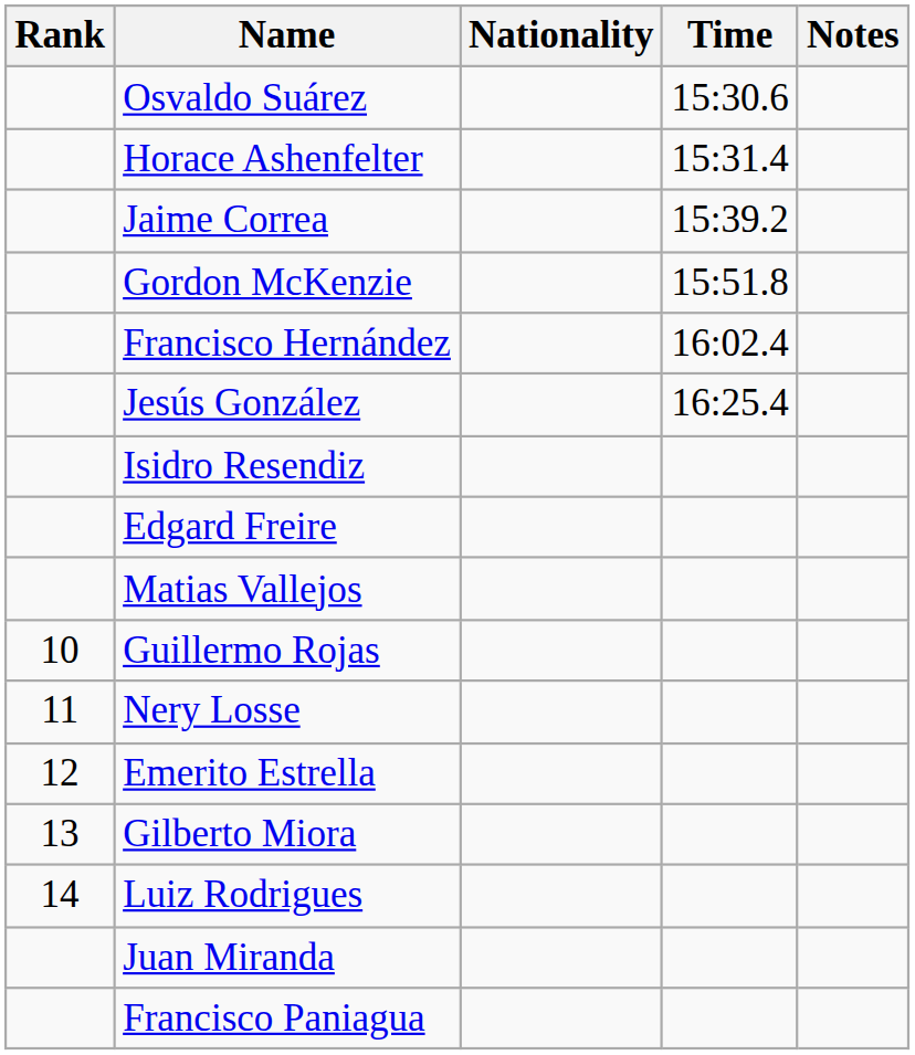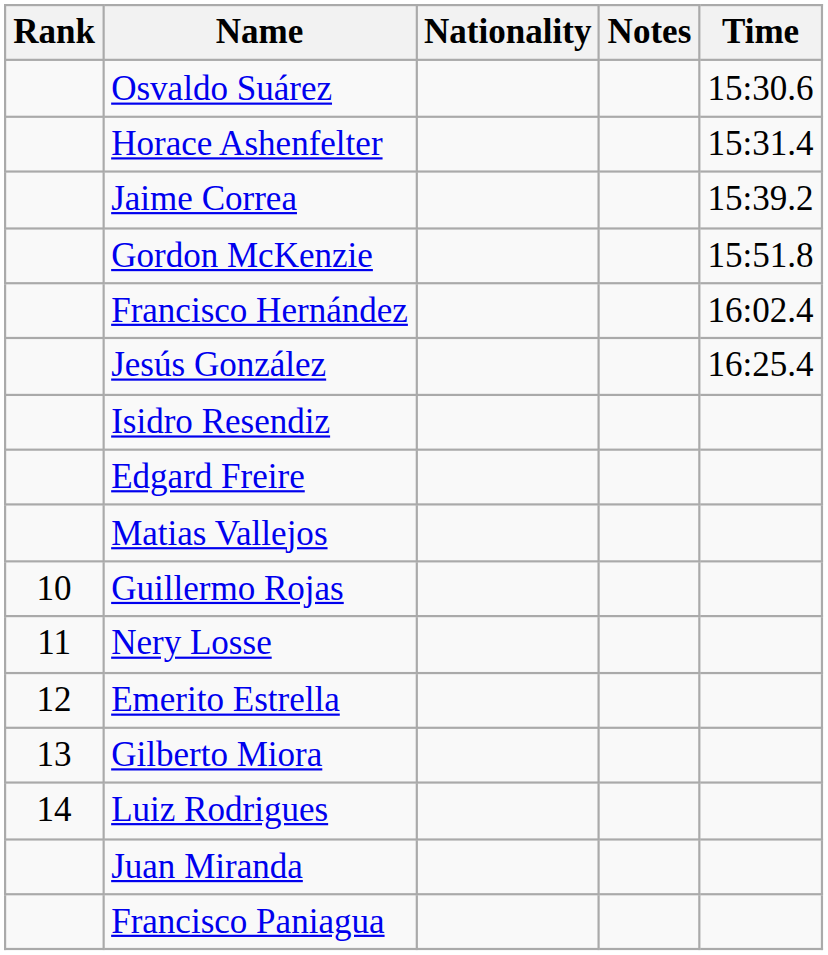columns swapped: Time <-> Notes
